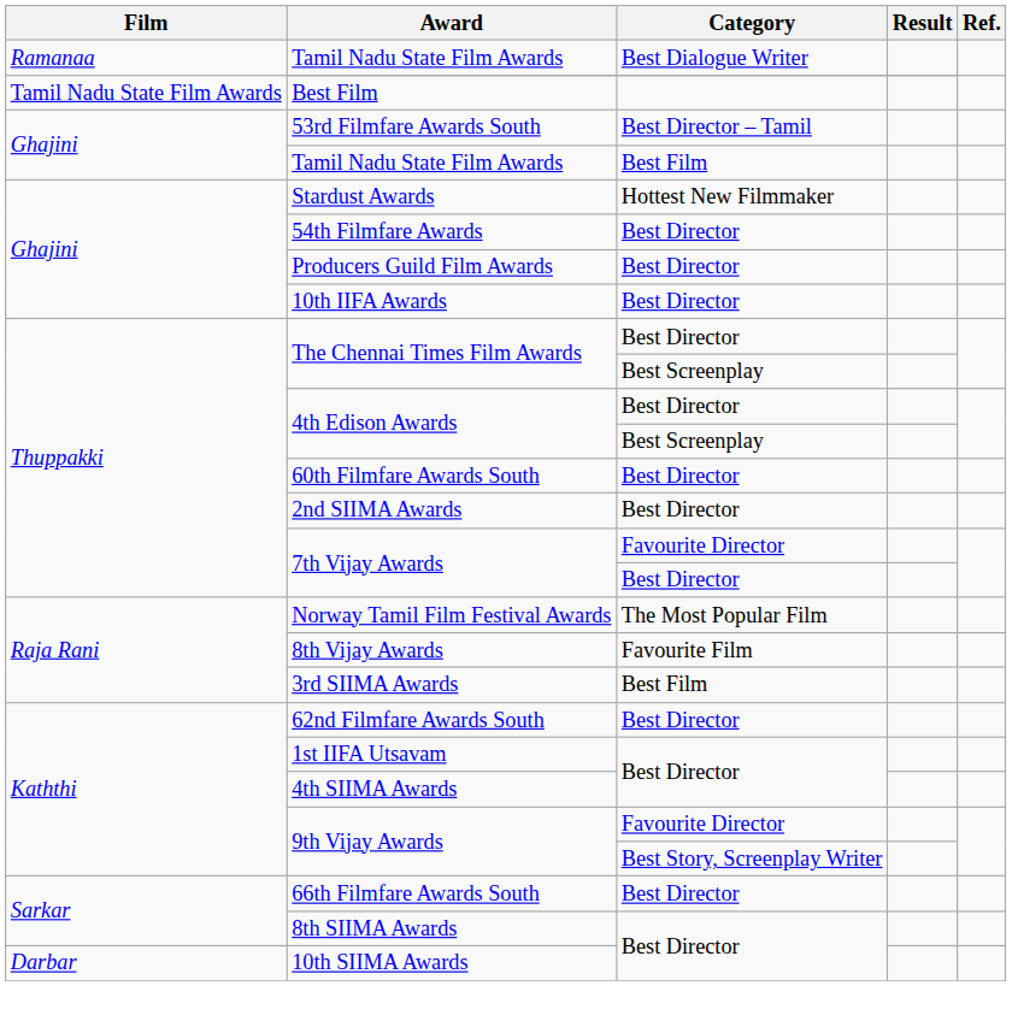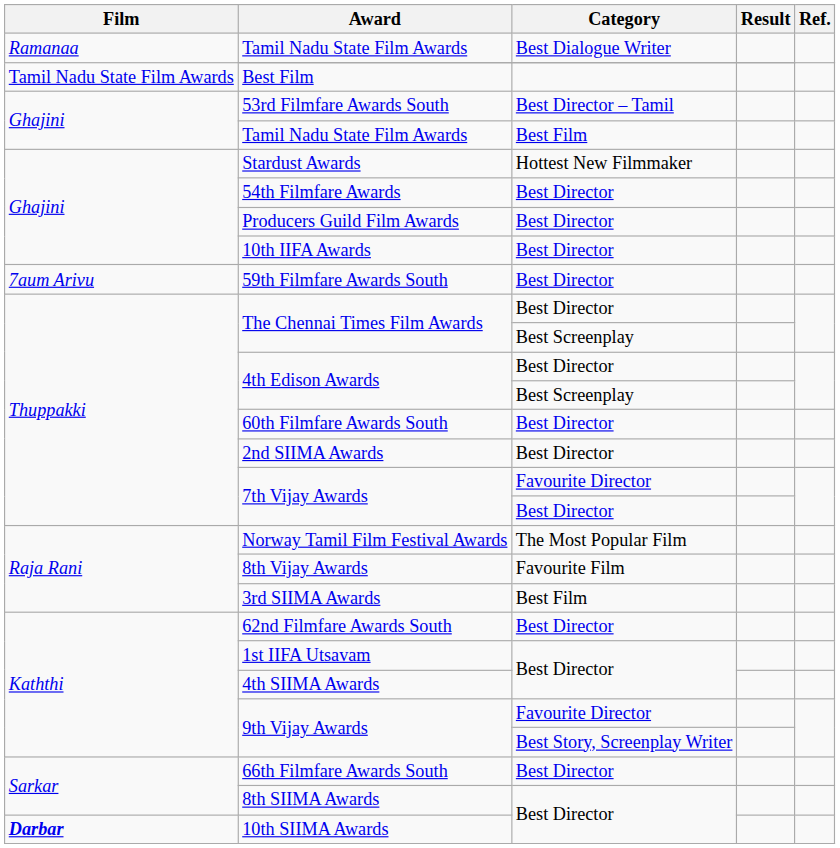+ row: 7aum Arivu | 59th Filmfare Awards South | Best Director
10th SIIMA Awards | Film: normal -> bold
